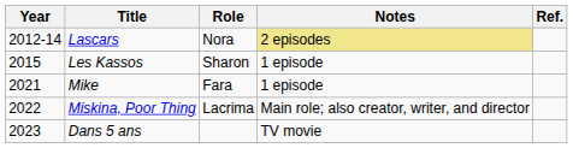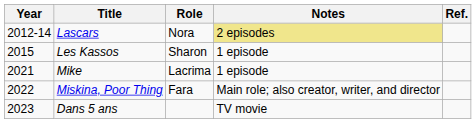Mike | Role: Fara -> Lacrima
Miskina, Poor Thing | Role: Lacrima -> Fara
